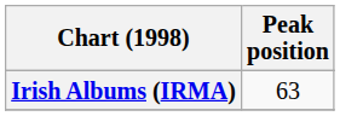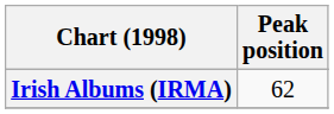Irish Albums (IRMA) | Peak position: 63 -> 62
